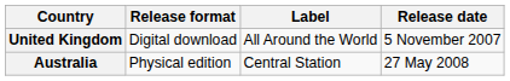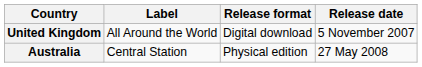columns swapped: Release format <-> Label
